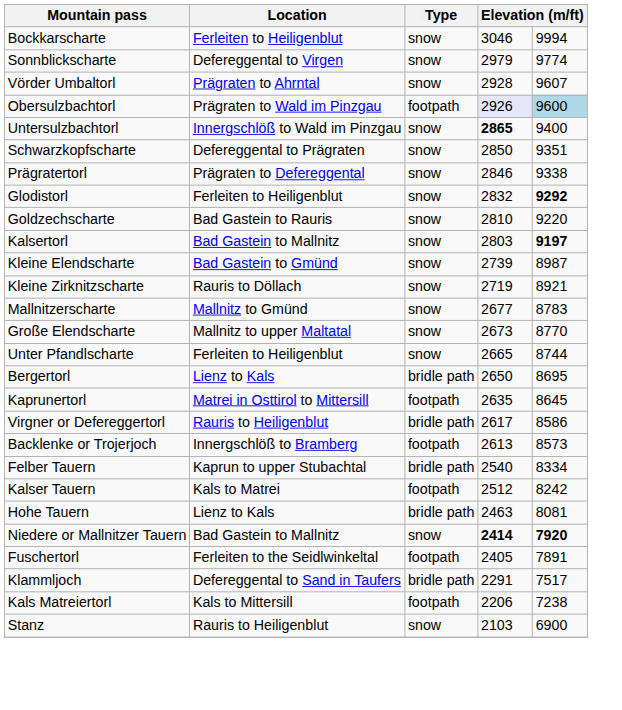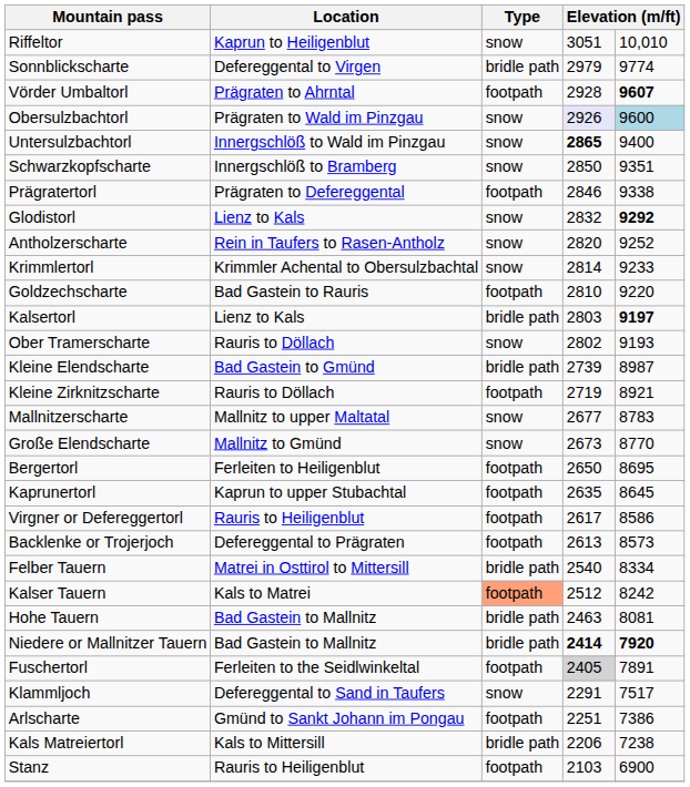+ row: Riffeltor | Kaprun to Heiligenblut | snow | 3051 | 10,010
- row: Bockkarscharte | Ferleiten to Heiligenblut | snow | 3046 | 9994
Sonnblickscharte | Type: snow -> bridle path
Vörder Umbaltorl | Type: snow -> footpath
Vörder Umbaltorl | column 5: normal -> bold
Obersulzbachtorl | Type: footpath -> snow
Schwarzkopfscharte | Location: Defereggental to Prägraten -> Innergschlöß to Bramberg
Prägratertorl | Type: snow -> footpath
Glodistorl | Location: Ferleiten to Heiligenblut -> Lienz to Kals
+ row: Antholzerscharte | Rein in Taufers to Rasen-Antholz | snow | 2820 | 9252
+ row: Krimmlertorl | Krimmler Achental to Obersulzbachtal | snow | 2814 | 9233
Goldzechscharte | Type: snow -> footpath
Kalsertorl | Location: Bad Gastein to Mallnitz -> Lienz to Kals
Kalsertorl | Type: snow -> bridle path
+ row: Ober Tramerscharte | Rauris to Döllach | snow | 2802 | 9193
Kleine Elendscharte | Type: snow -> bridle path
Kleine Zirknitzscharte | Type: snow -> footpath
Mallnitzerscharte | Location: Mallnitz to Gmünd -> Mallnitz to upper Maltatal
Große Elendscharte | Location: Mallnitz to upper Maltatal -> Mallnitz to Gmünd
- row: Unter Pfandlscharte | Ferleiten to Heiligenblut | snow | 2665 | 8744
Bergertorl | Location: Lienz to Kals -> Ferleiten to Heiligenblut
Bergertorl | Type: bridle path -> footpath
Kaprunertorl | Location: Matrei in Osttirol to Mittersill -> Kaprun to upper Stubachtal
Virgner or Defereggertorl | Type: bridle path -> footpath
Backlenke or Trojerjoch | Location: Innergschlöß to Bramberg -> Defereggental to Prägraten
Felber Tauern | Location: Kaprun to upper Stubachtal -> Matrei in Osttirol to Mittersill
Kalser Tauern | Type: no background -> lightsalmon background
Hohe Tauern | Location: Lienz to Kals -> Bad Gastein to Mallnitz
Niedere or Mallnitzer Tauern | Type: snow -> bridle path
Fuschertorl | column 4: no background -> lightgrey background
Klammljoch | Type: bridle path -> snow
+ row: Arlscharte | Gmünd to Sankt Johann im Pongau | footpath | 2251 | 7386
Kals Matreiertorl | Type: footpath -> bridle path
Stanz | Type: snow -> footpath
